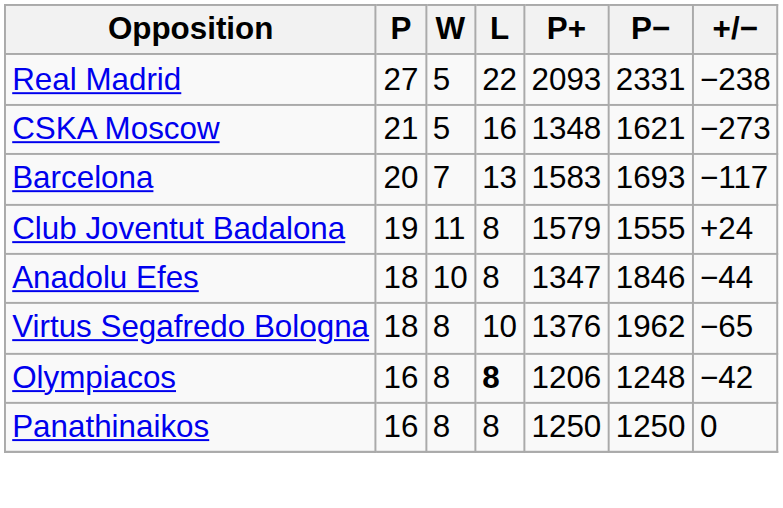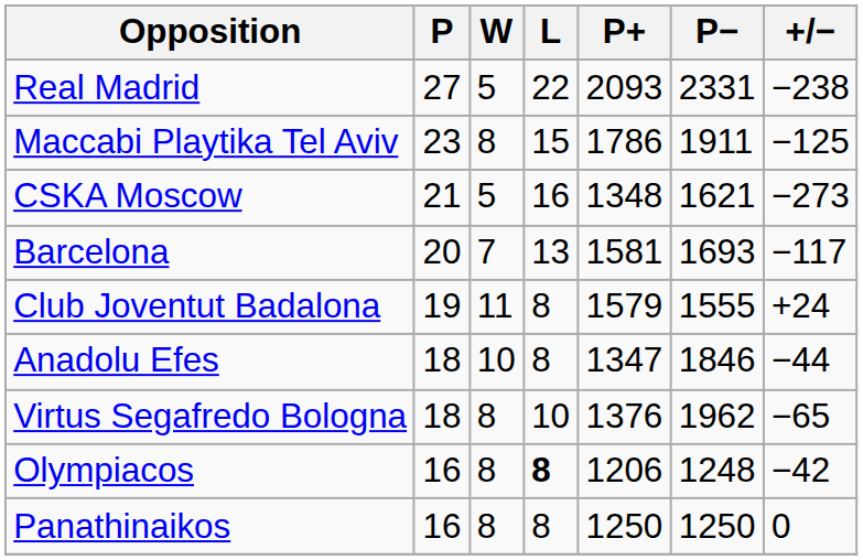+ row: Maccabi Playtika Tel Aviv | 23 | 8 | 15 | 1786 | 1911 | −125
Barcelona | P+: 1583 -> 1581
